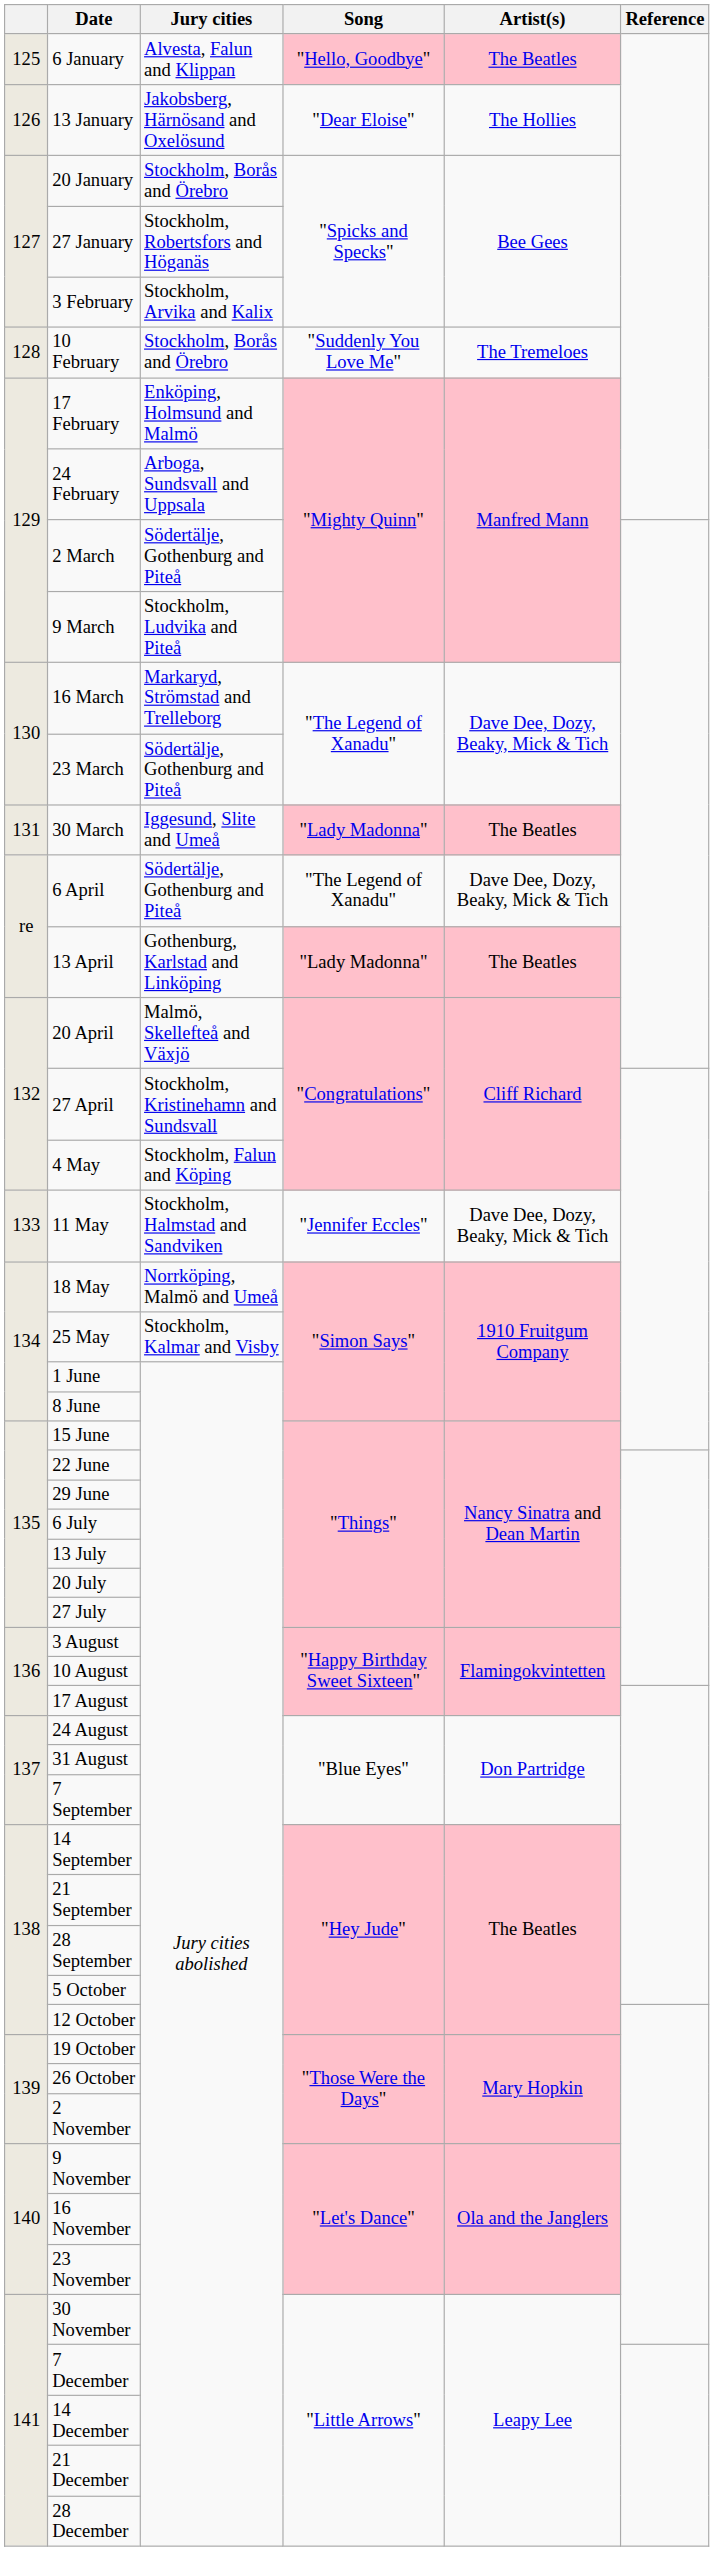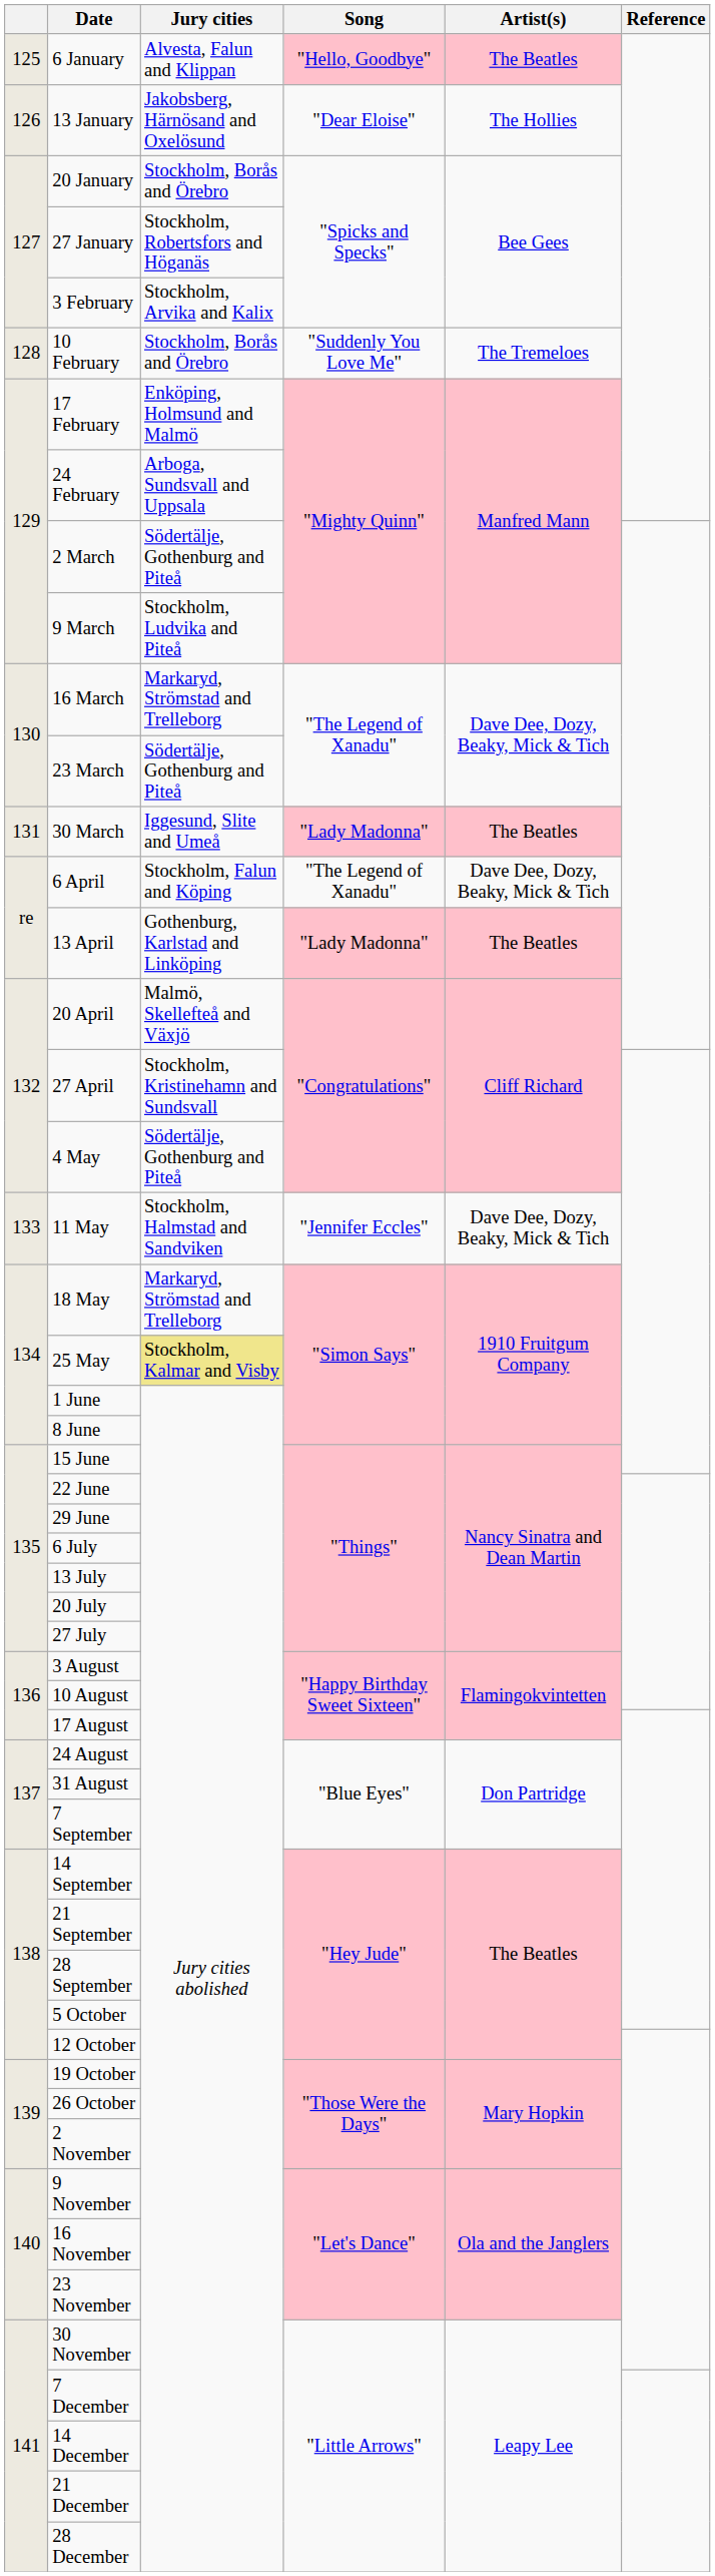6 April | Jury cities: Södertälje, Gothenburg and Piteå -> Stockholm, Falun and Köping
4 May | Jury cities: Stockholm, Falun and Köping -> Södertälje, Gothenburg and Piteå
18 May | Jury cities: Norrköping, Malmö and Umeå -> Markaryd, Strömstad and Trelleborg
25 May | Jury cities: no background -> khaki background
